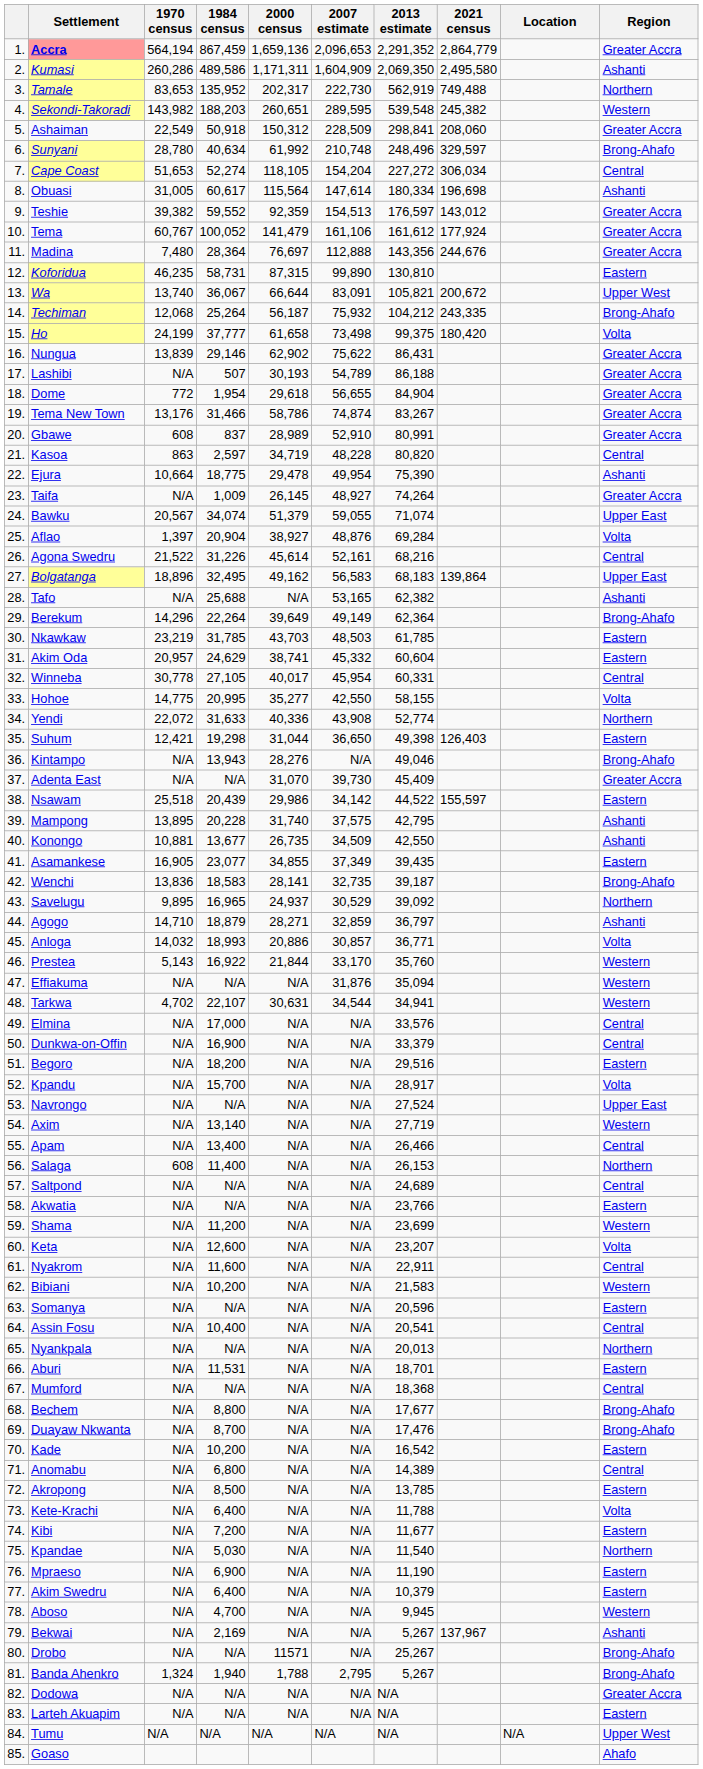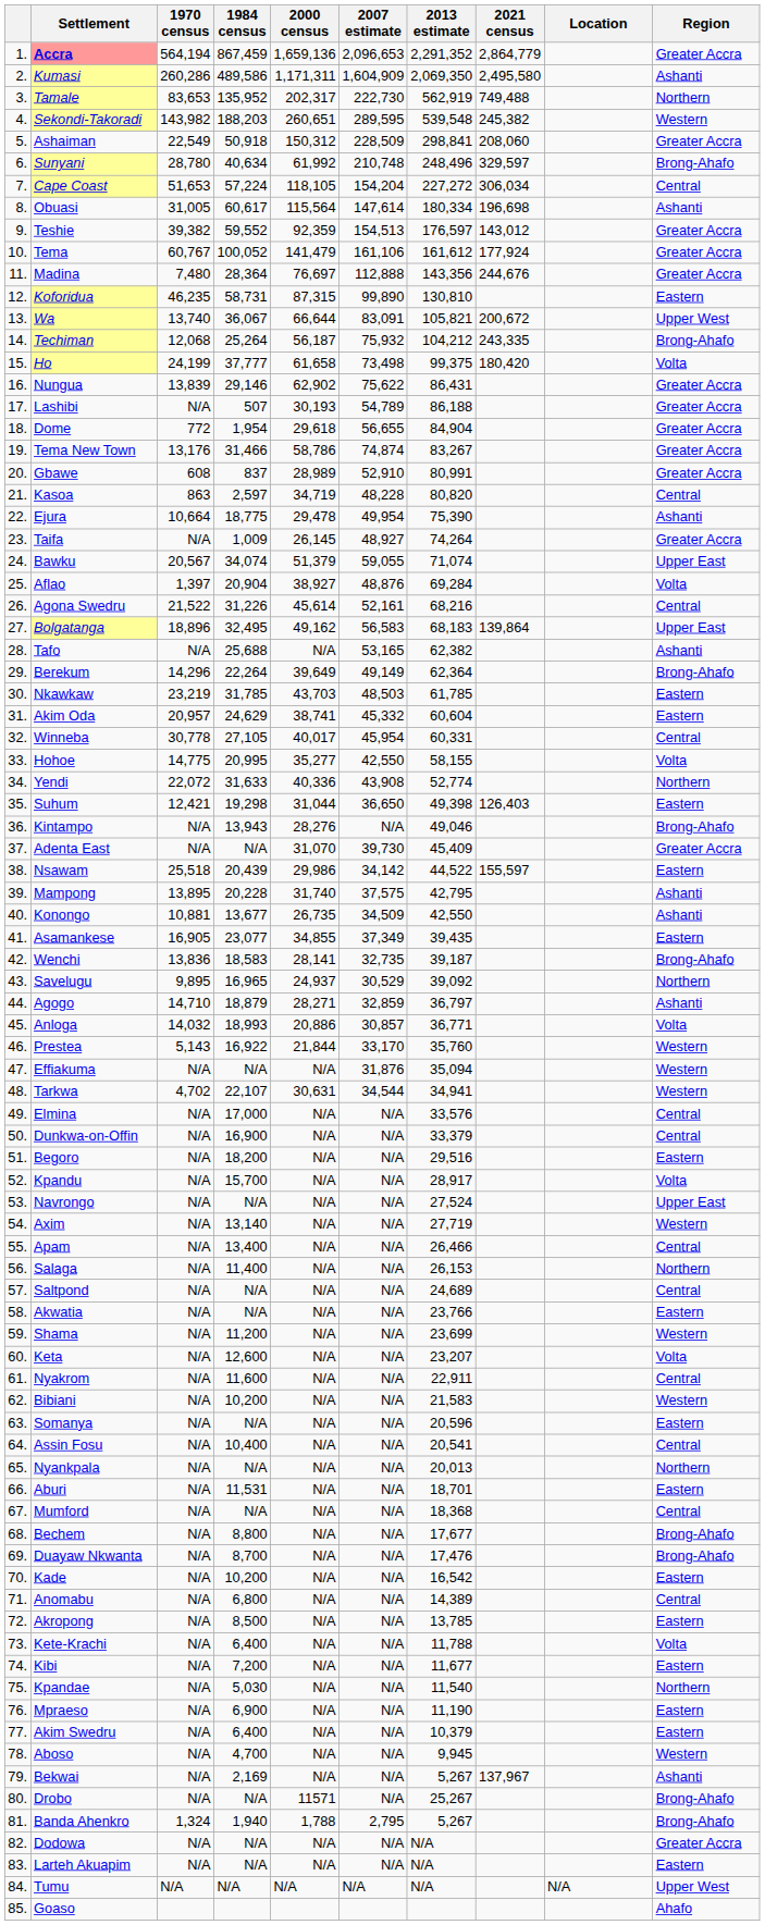Cape Coast | 1984 census: 52,274 -> 57,224
Salaga | 1970 census: 608 -> N/A
